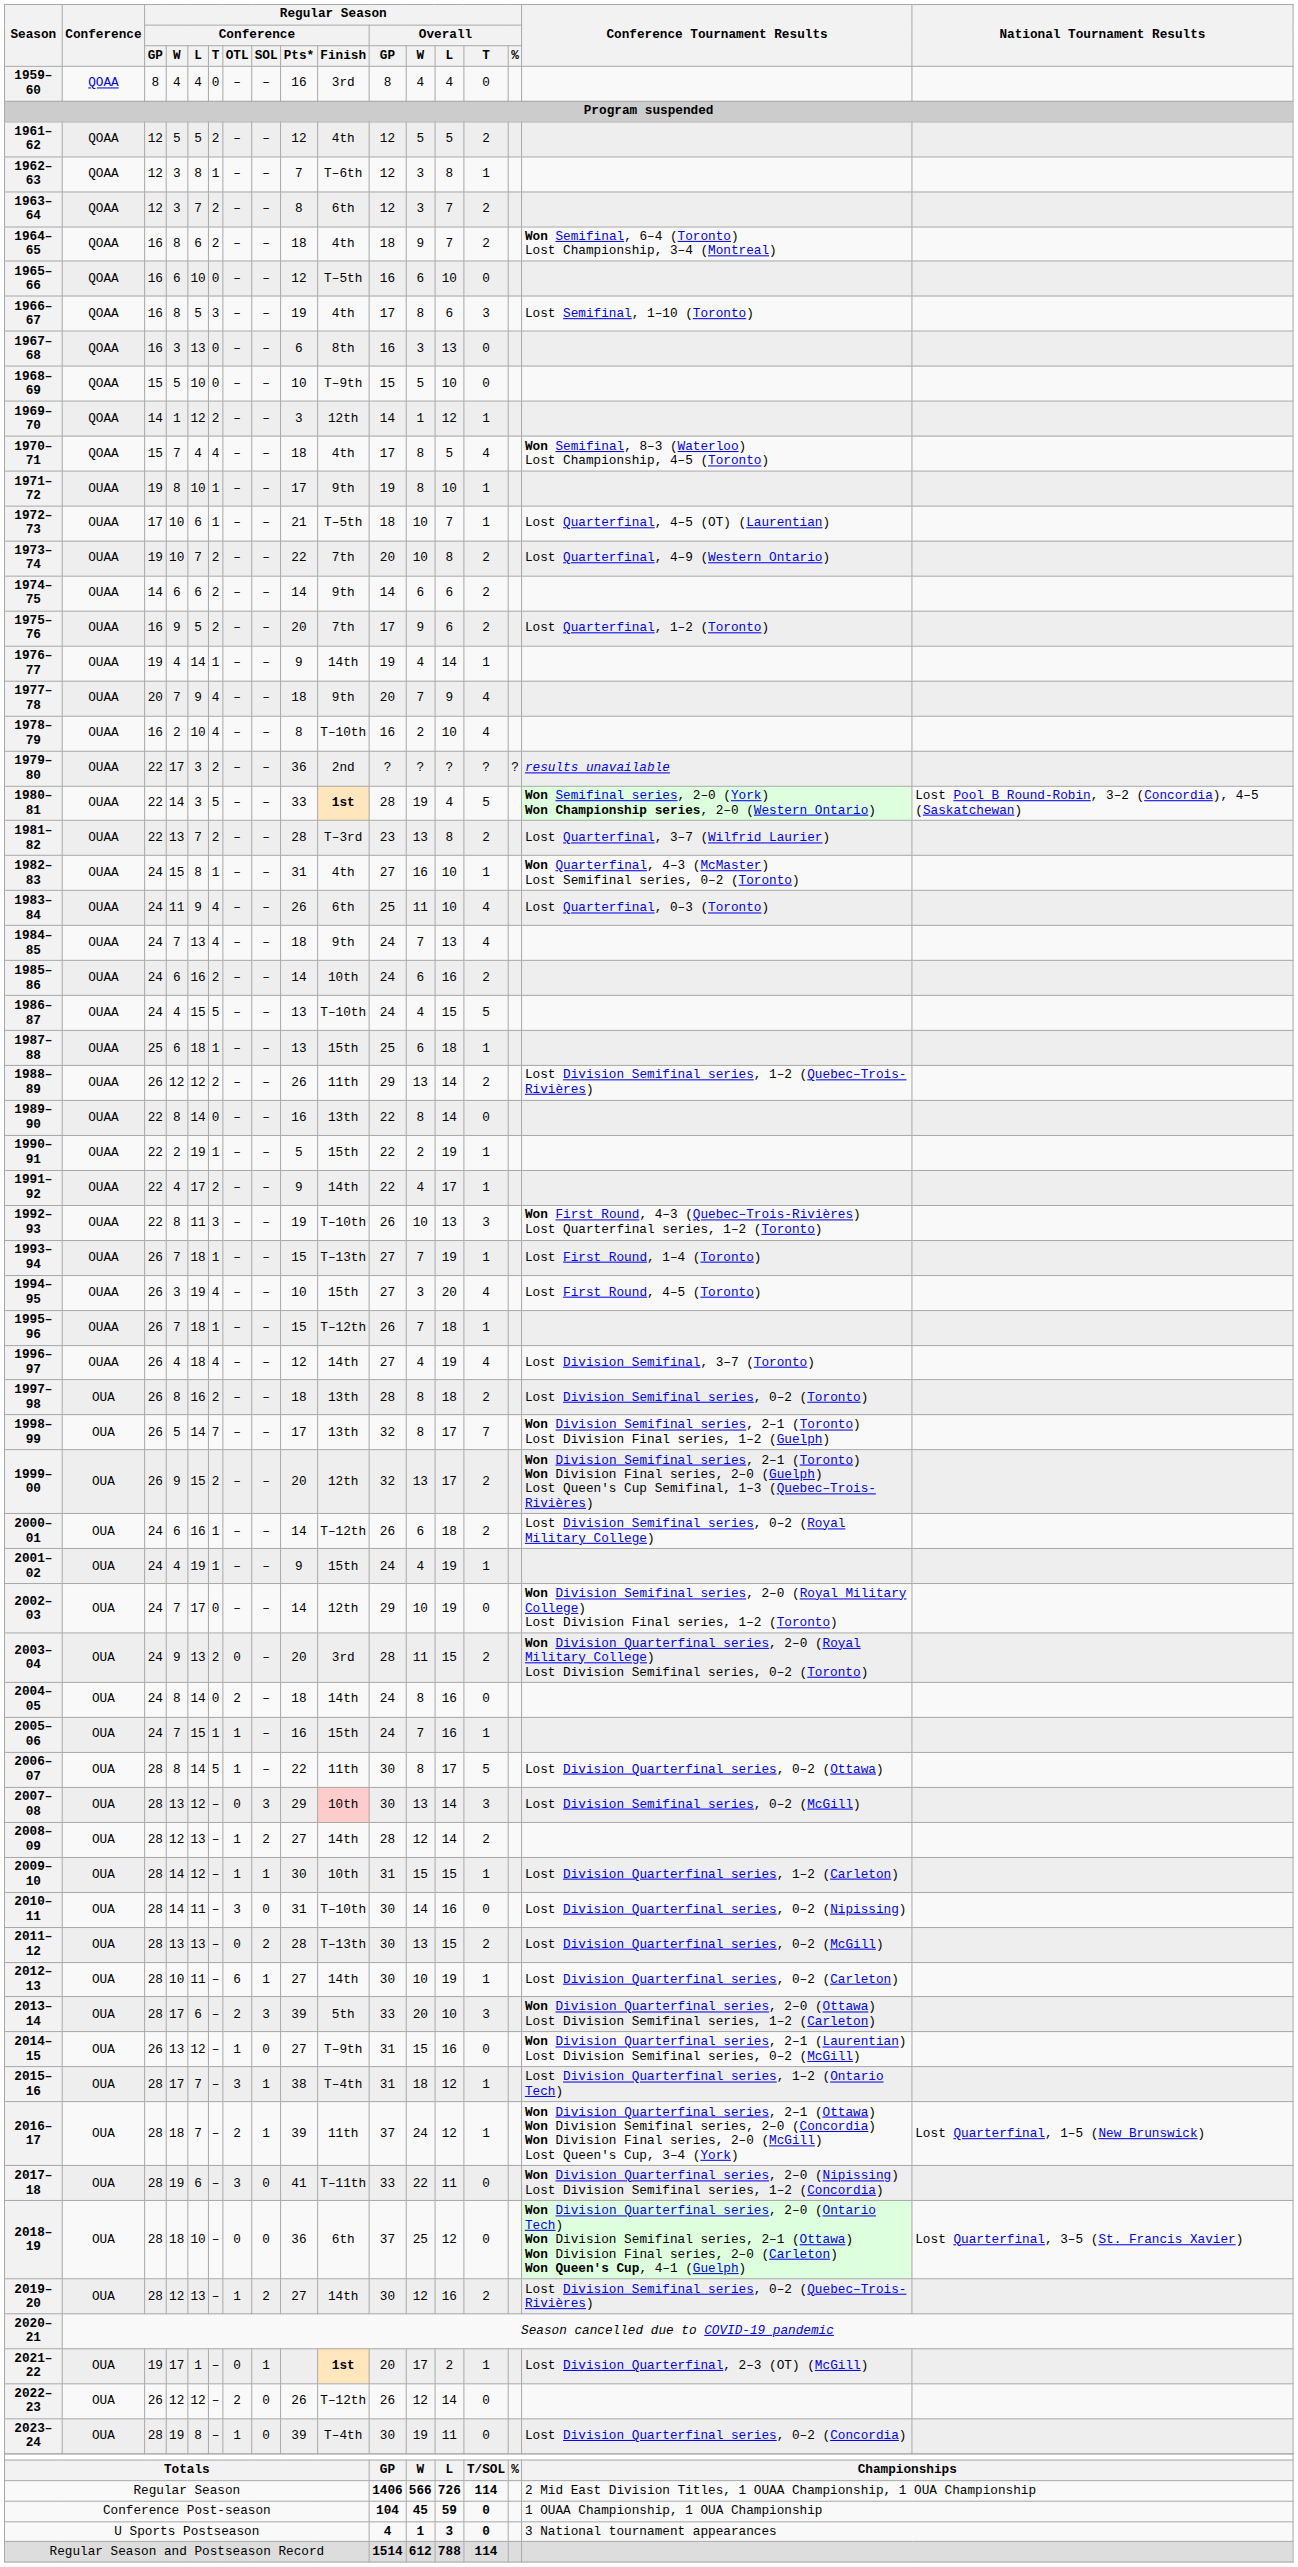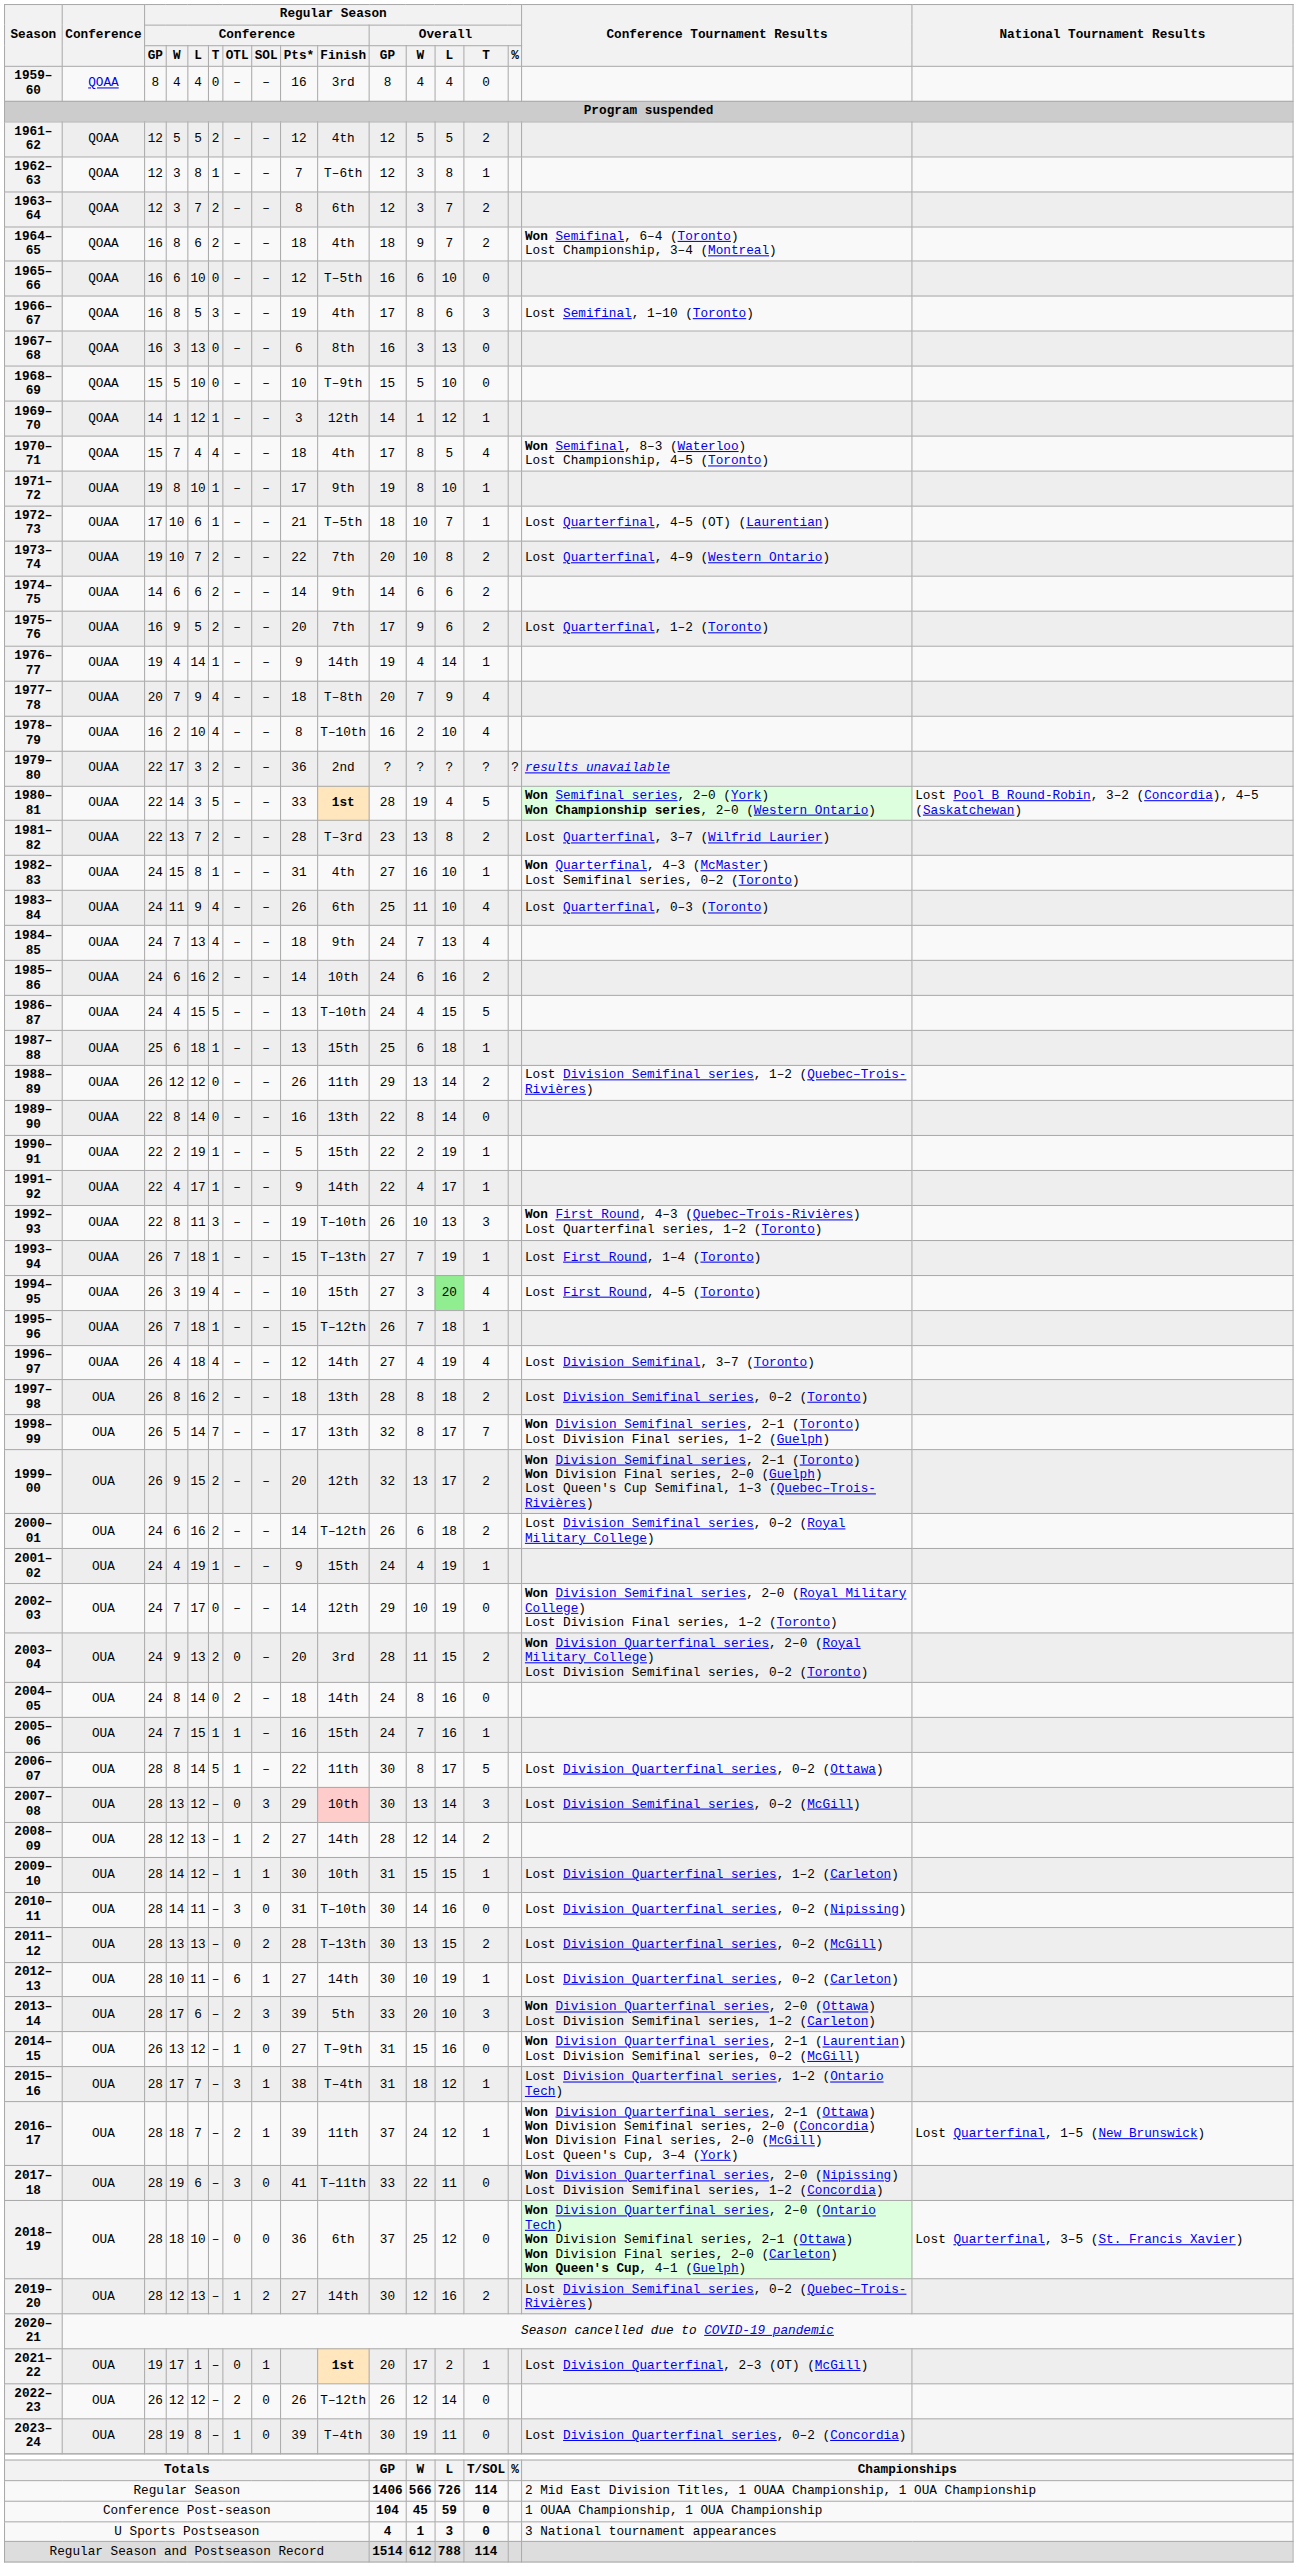1969–70 | Regular Season / Conference / T: 2 -> 1
1977–78 | Regular Season / Conference / Finish: 9th -> T–8th
1988–89 | Regular Season / Conference / T: 2 -> 0
1991–92 | Regular Season / Conference / T: 2 -> 1
1994–95 | Regular Season / Overall / L: no background -> lightgreen background
2000–01 | Regular Season / Conference / T: 1 -> 2
